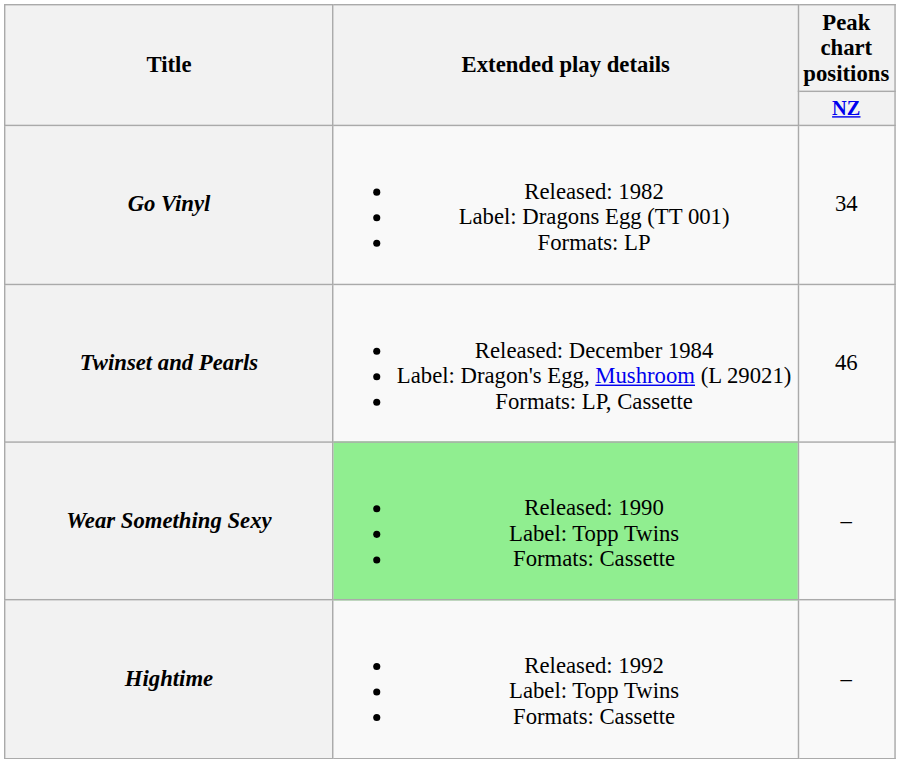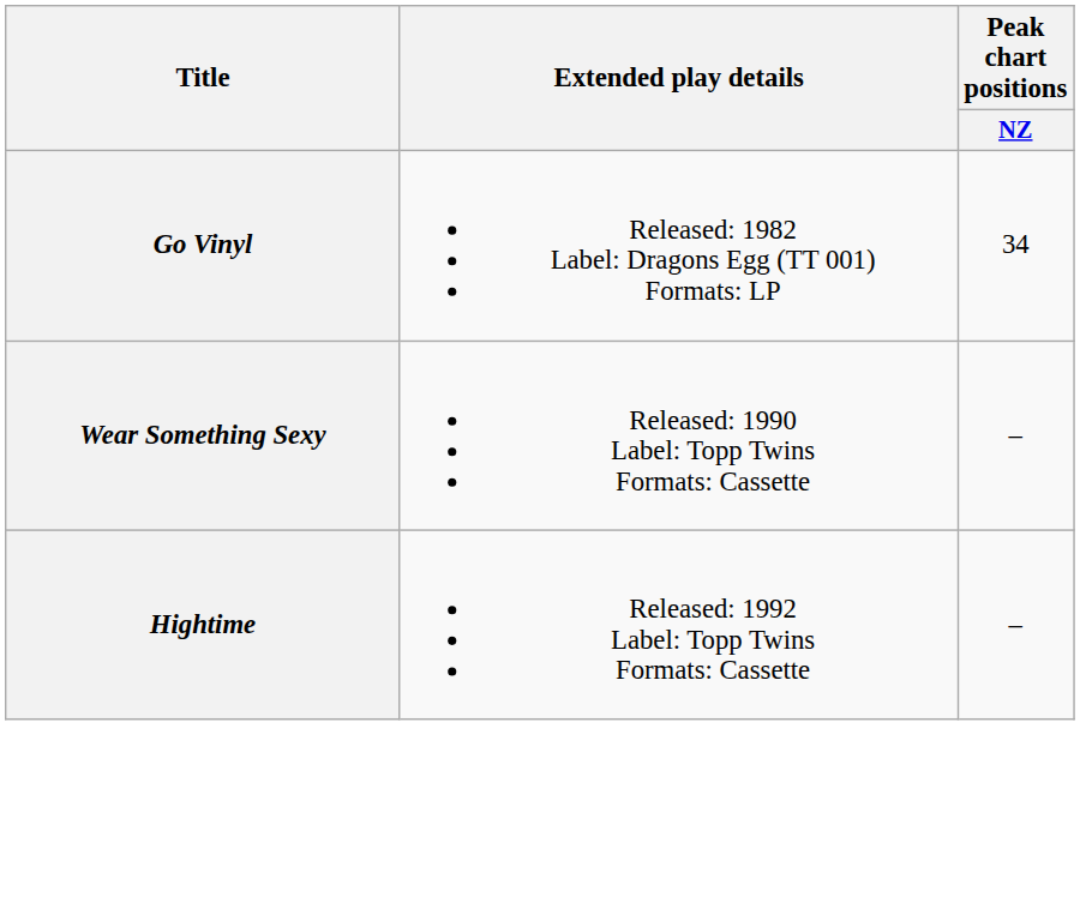- row: Twinset and Pearls | Released: December 1984 Label: Dragon's Egg, Mushroom (L 29021) Formats: LP, Cassette | 46
Wear Something Sexy | Extended play details: lightgreen background -> no background
